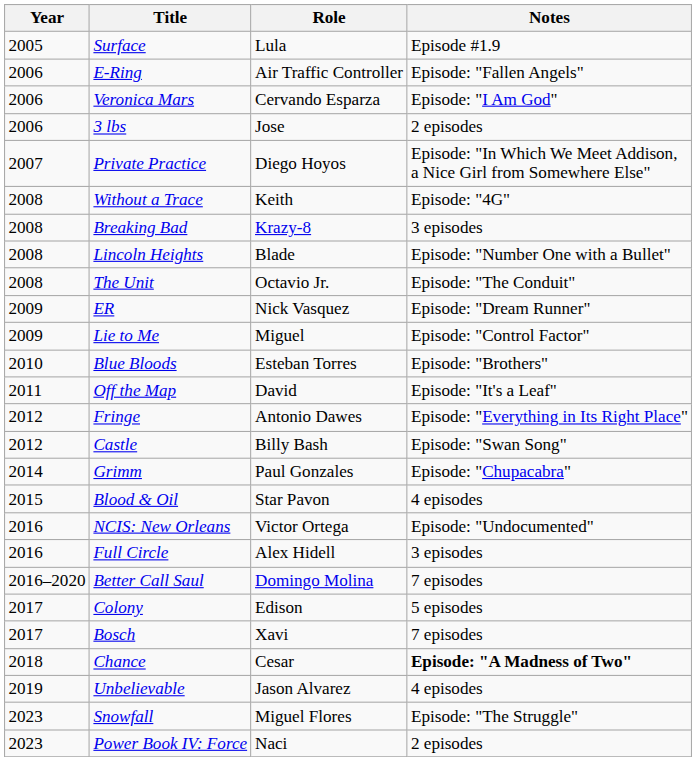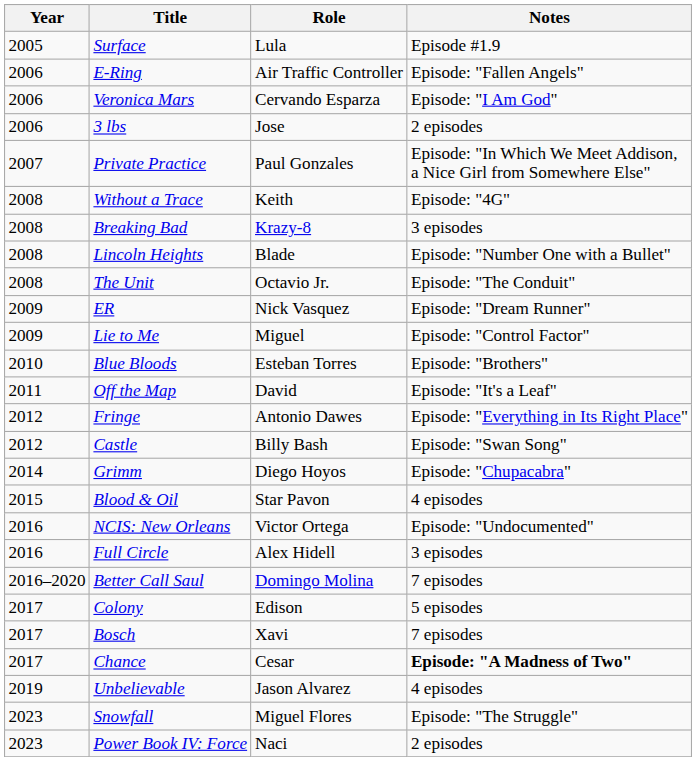Private Practice | Role: Diego Hoyos -> Paul Gonzales
Grimm | Role: Paul Gonzales -> Diego Hoyos
Chance | Year: 2018 -> 2017
